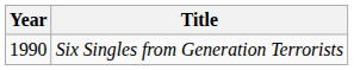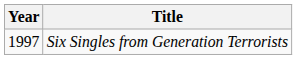Six Singles from Generation Terrorists | Year: 1990 -> 1997
